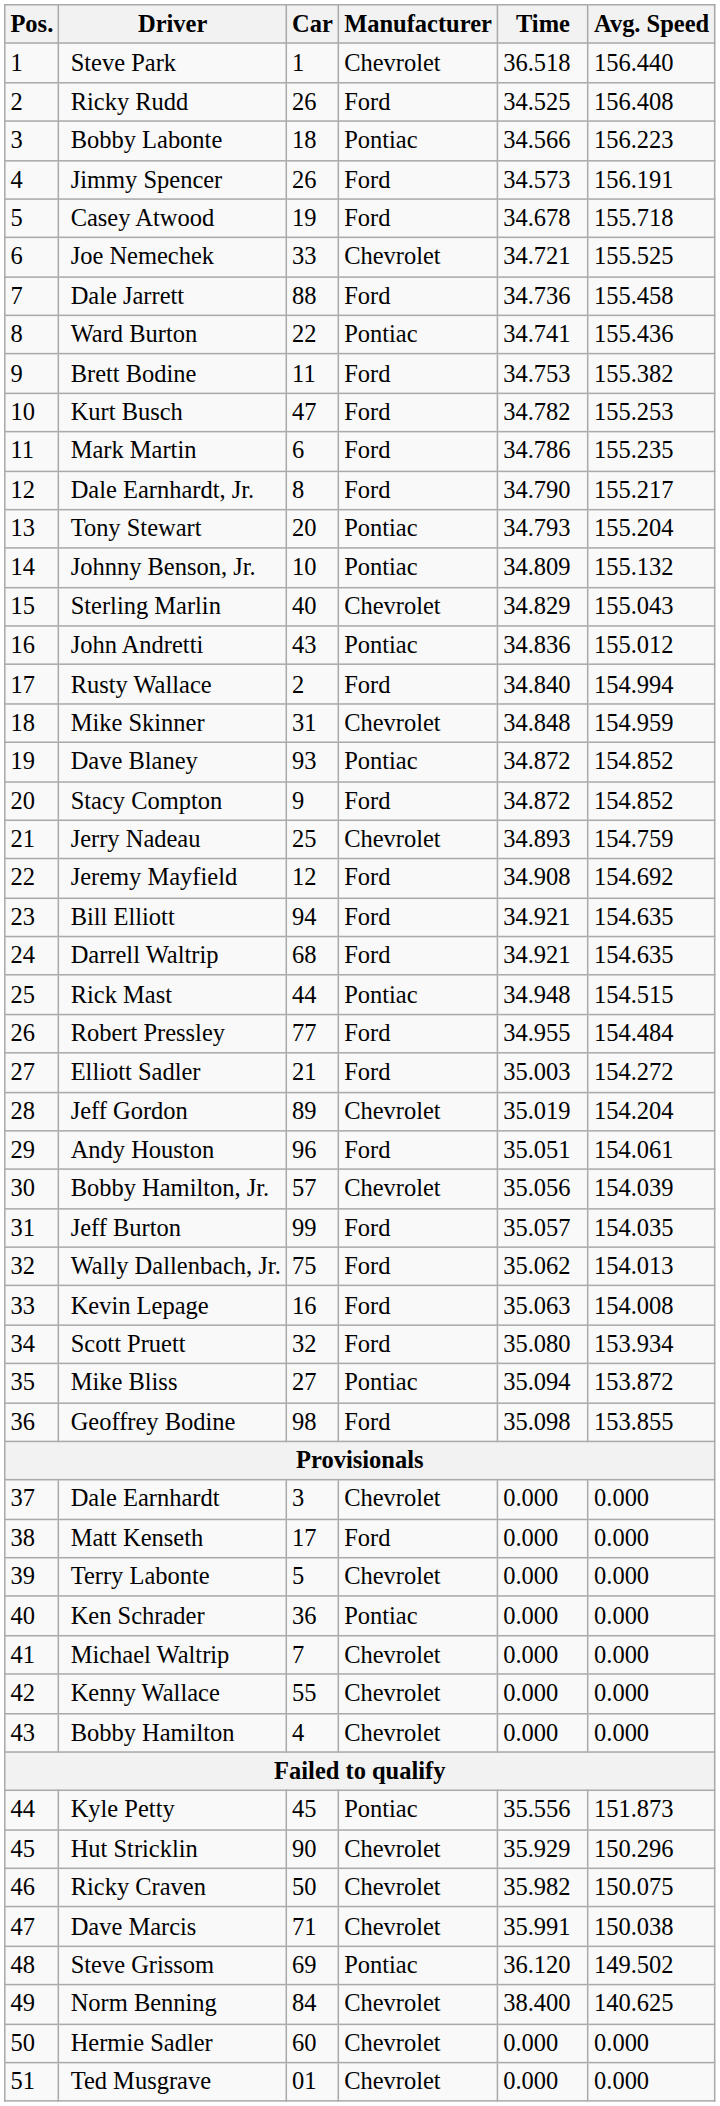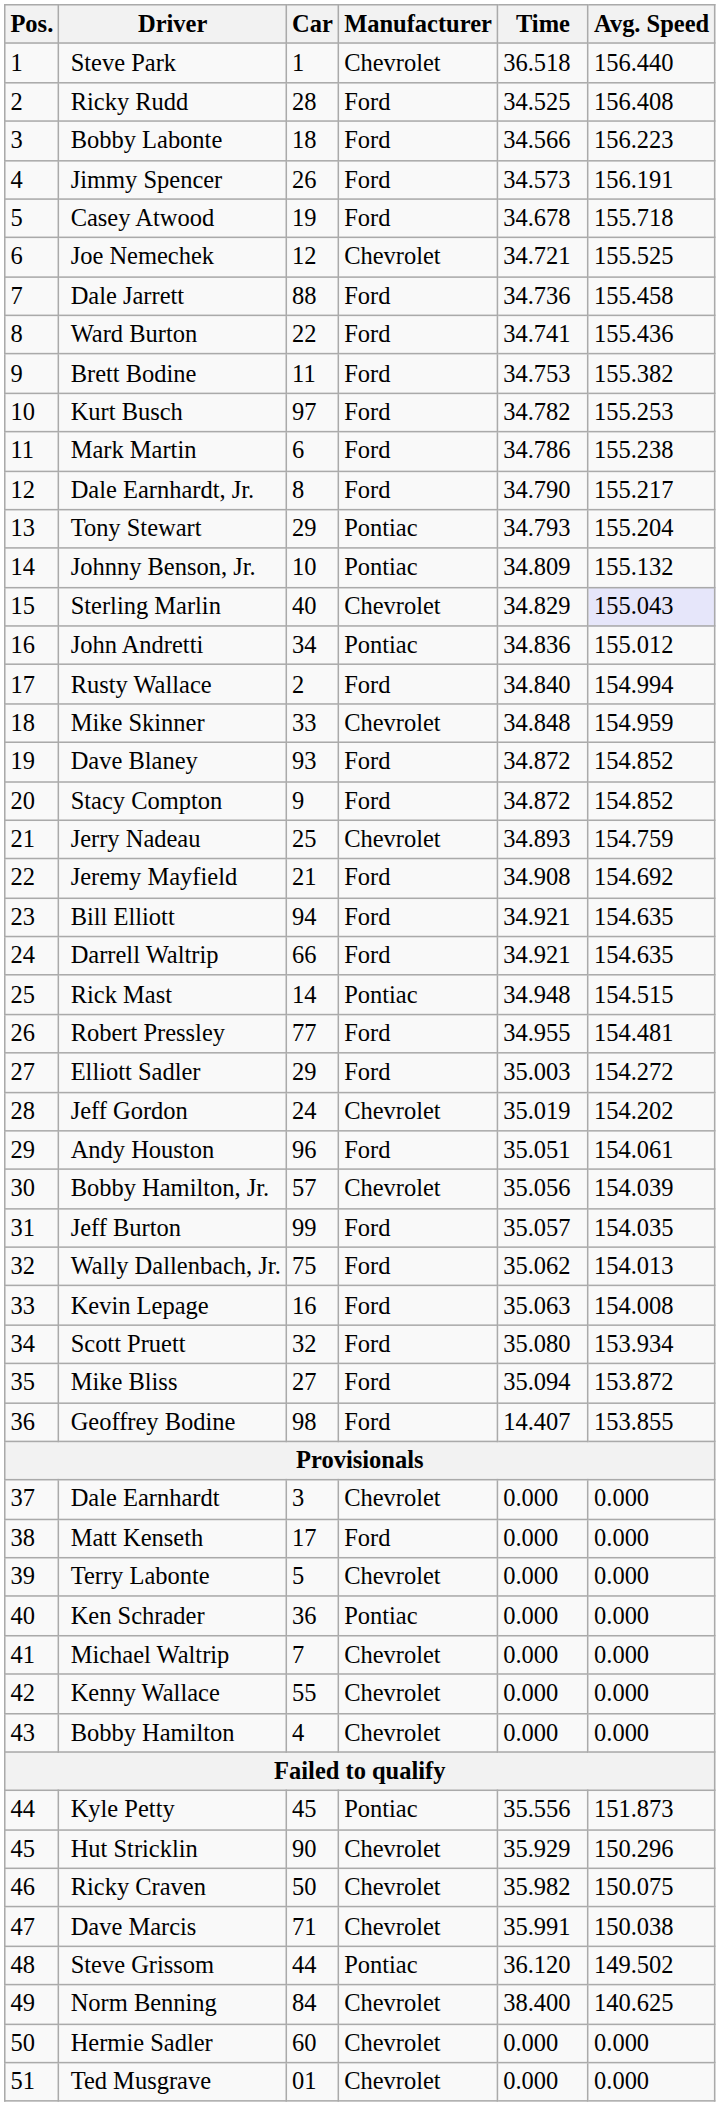Ricky Rudd | Car: 26 -> 28
Bobby Labonte | Manufacturer: Pontiac -> Ford
Joe Nemechek | Car: 33 -> 12
Ward Burton | Manufacturer: Pontiac -> Ford
Kurt Busch | Car: 47 -> 97
Mark Martin | Avg. Speed: 155.235 -> 155.238
Tony Stewart | Car: 20 -> 29
Sterling Marlin | Avg. Speed: no background -> lavender background
John Andretti | Car: 43 -> 34
Mike Skinner | Car: 31 -> 33
Dave Blaney | Manufacturer: Pontiac -> Ford
Jeremy Mayfield | Car: 12 -> 21
Darrell Waltrip | Car: 68 -> 66
Rick Mast | Car: 44 -> 14
Robert Pressley | Avg. Speed: 154.484 -> 154.481
Elliott Sadler | Car: 21 -> 29
Jeff Gordon | Car: 89 -> 24
Jeff Gordon | Avg. Speed: 154.204 -> 154.202
Mike Bliss | Manufacturer: Pontiac -> Ford
Geoffrey Bodine | Time: 35.098 -> 14.407
Steve Grissom | Car: 69 -> 44
